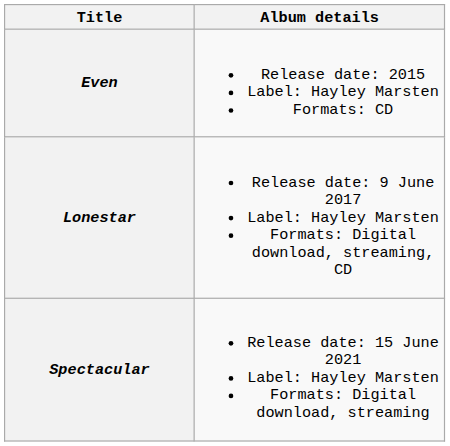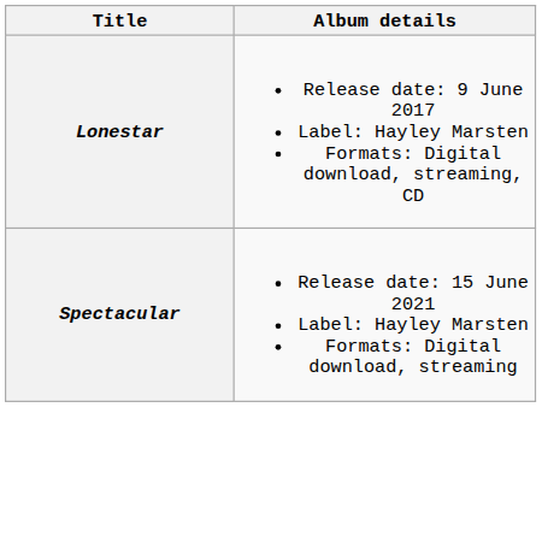- row: Even | Release date: 2015 Label: Hayley Marsten Formats: CD
